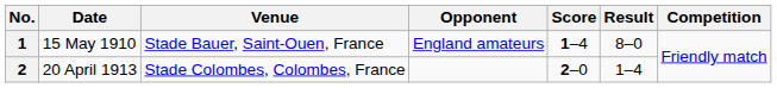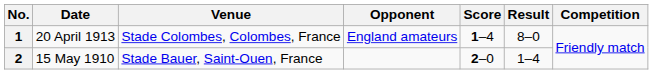1 | Date: 15 May 1910 -> 20 April 1913
1 | Venue: Stade Bauer, Saint-Ouen, France -> Stade Colombes, Colombes, France
2 | Date: 20 April 1913 -> 15 May 1910
2 | Venue: Stade Colombes, Colombes, France -> Stade Bauer, Saint-Ouen, France
